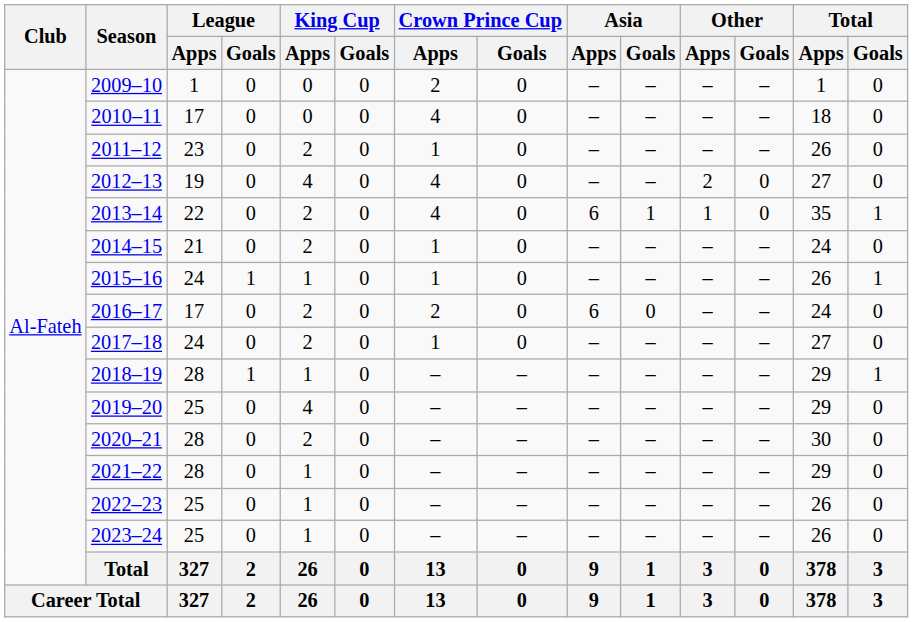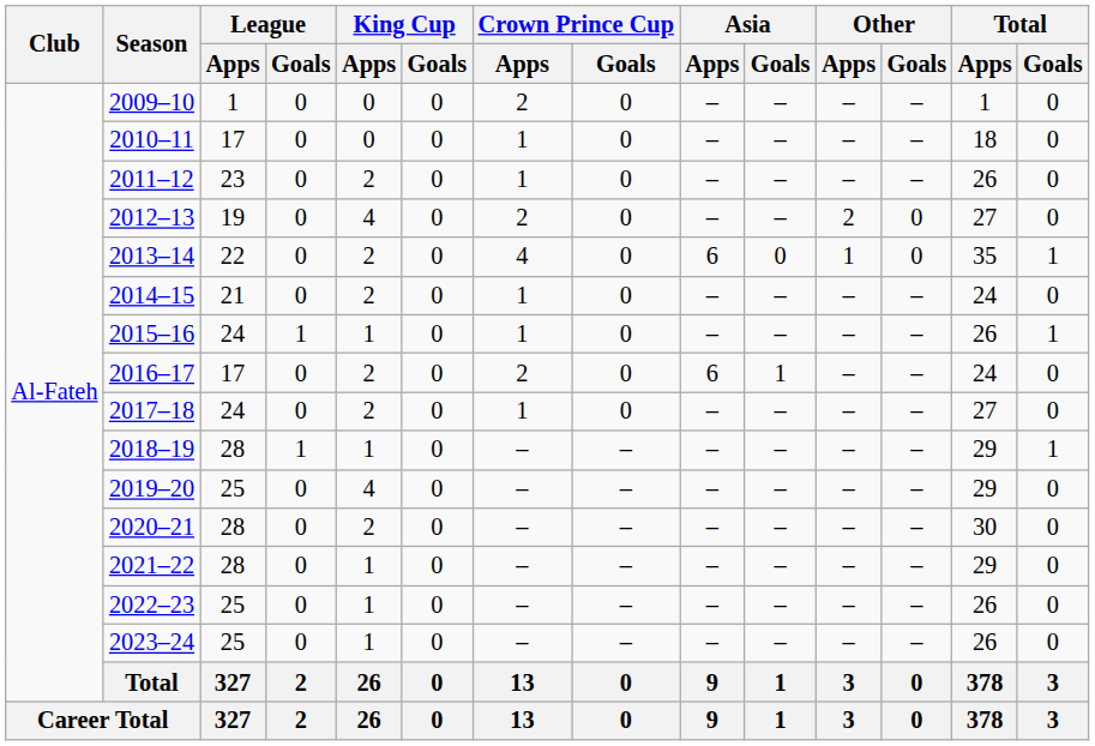2010–11 | Crown Prince Cup / Apps: 4 -> 1
2012–13 | Crown Prince Cup / Apps: 4 -> 2
2013–14 | Asia / Goals: 1 -> 0
2016–17 | Asia / Goals: 0 -> 1
